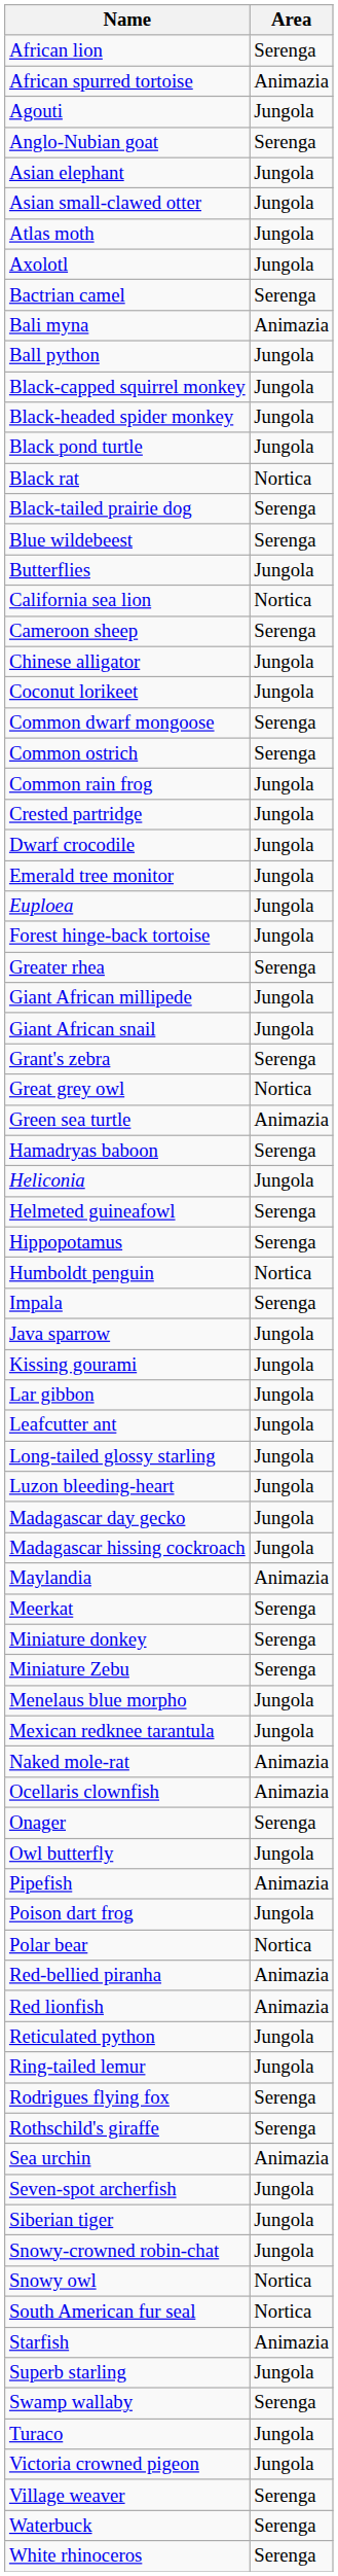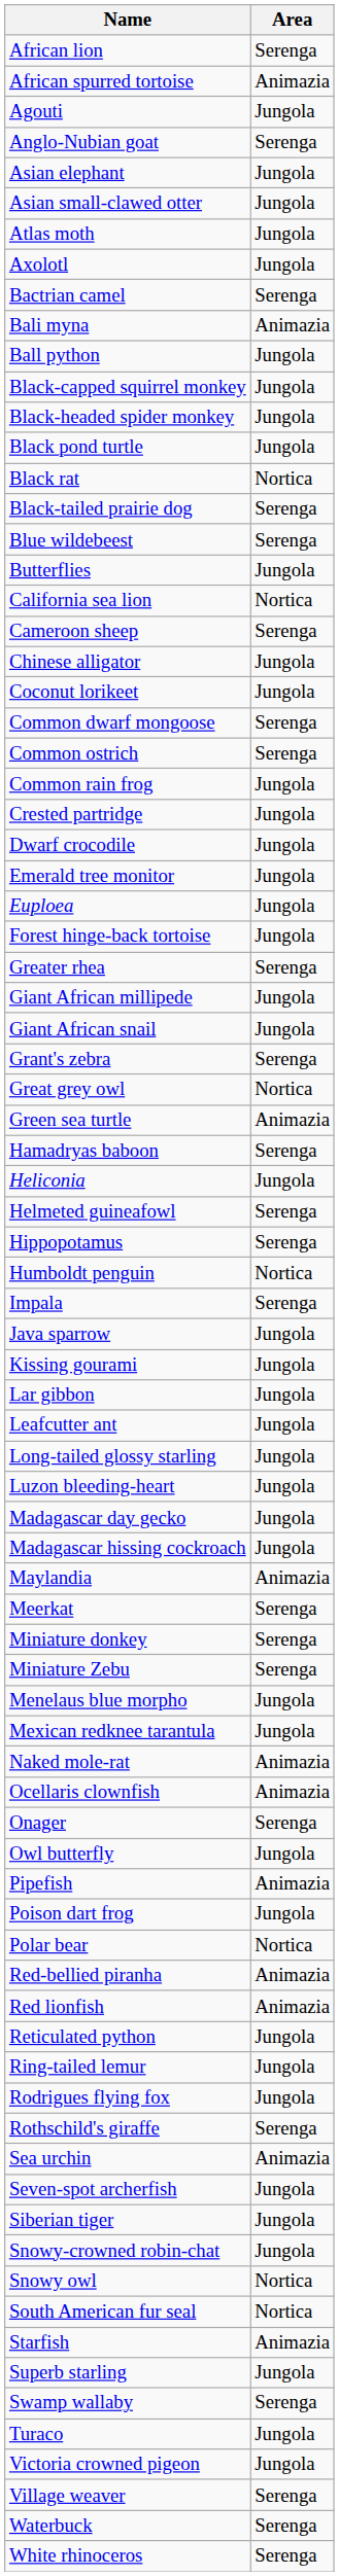Rodrigues flying fox | Area: Serenga -> Jungola
